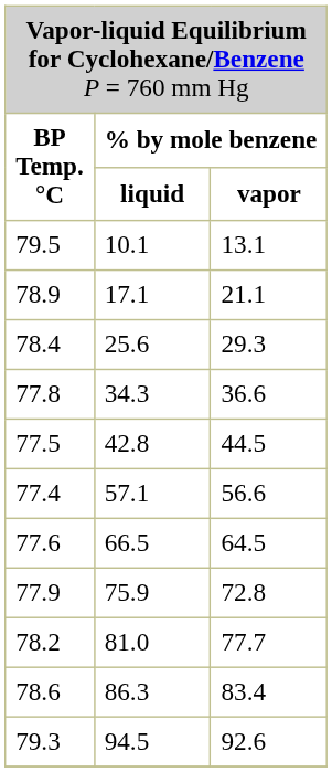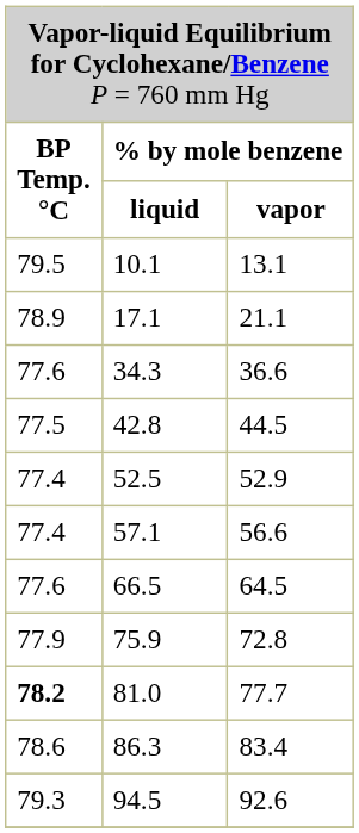- row: 78.4 | 25.6 | 29.3
34.3 | column 1: 77.8 -> 77.6
+ row: 77.4 | 52.5 | 52.9
81.0 | column 1: normal -> bold
